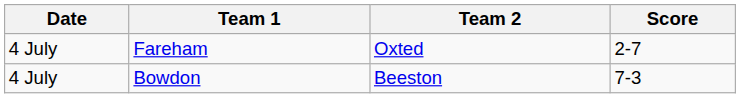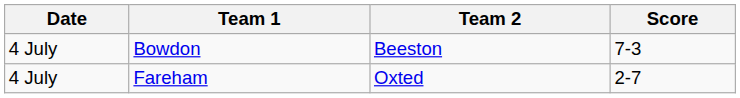rows swapped: Bowdon <-> Fareham
